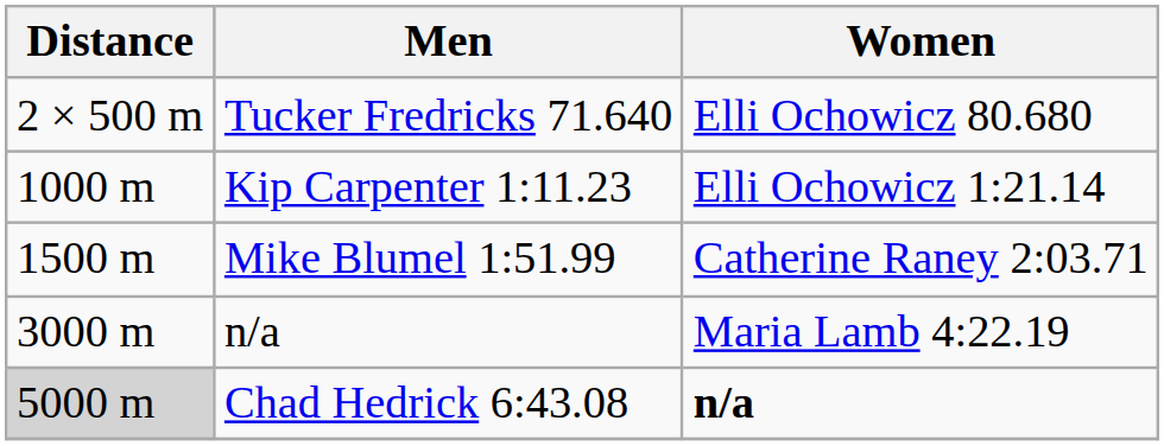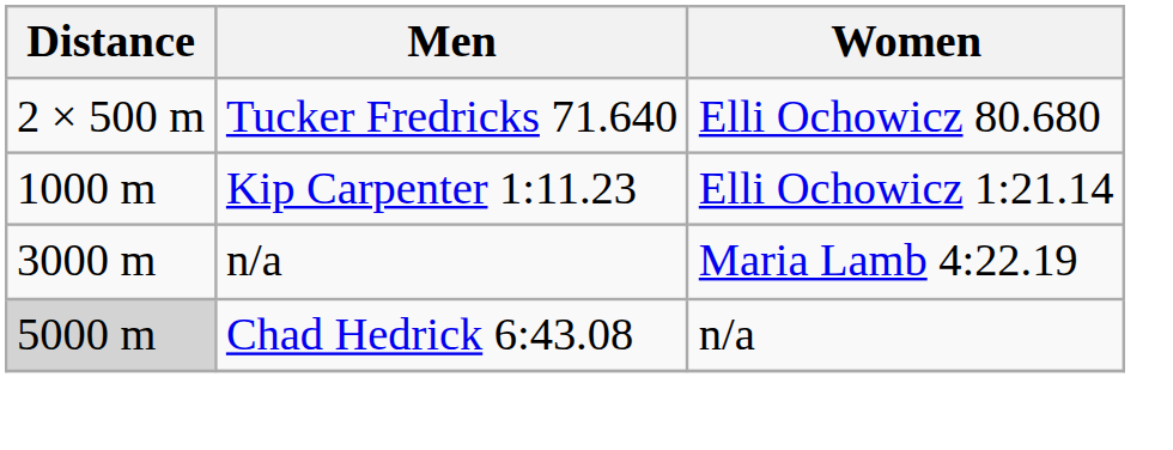- row: 1500 m | Mike Blumel 1:51.99 | Catherine Raney 2:03.71
Chad Hedrick 6:43.08 | Women: bold -> normal
